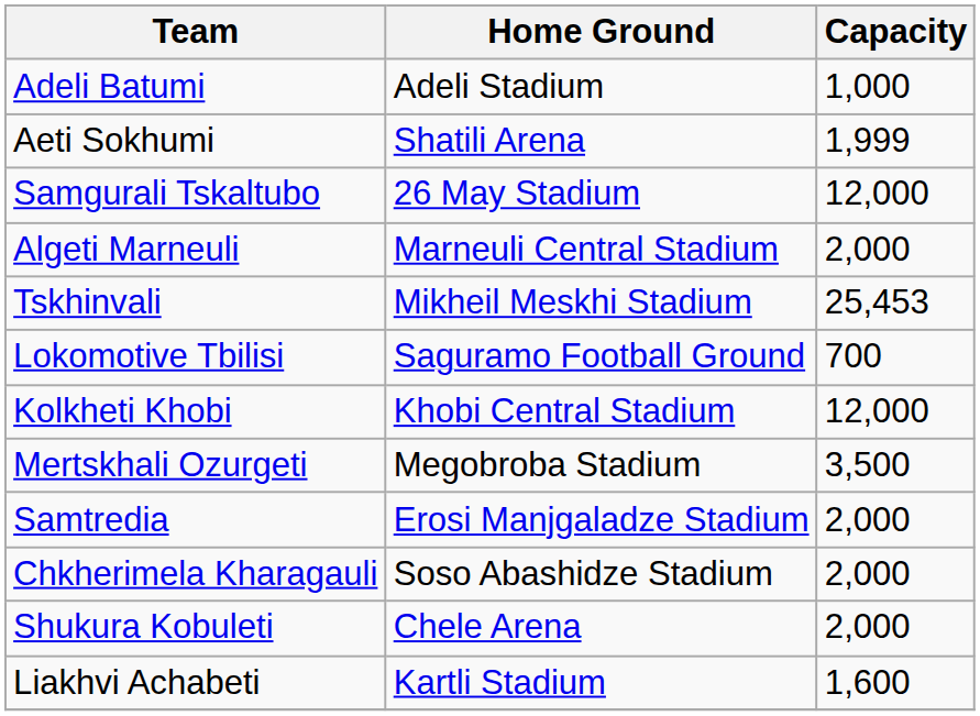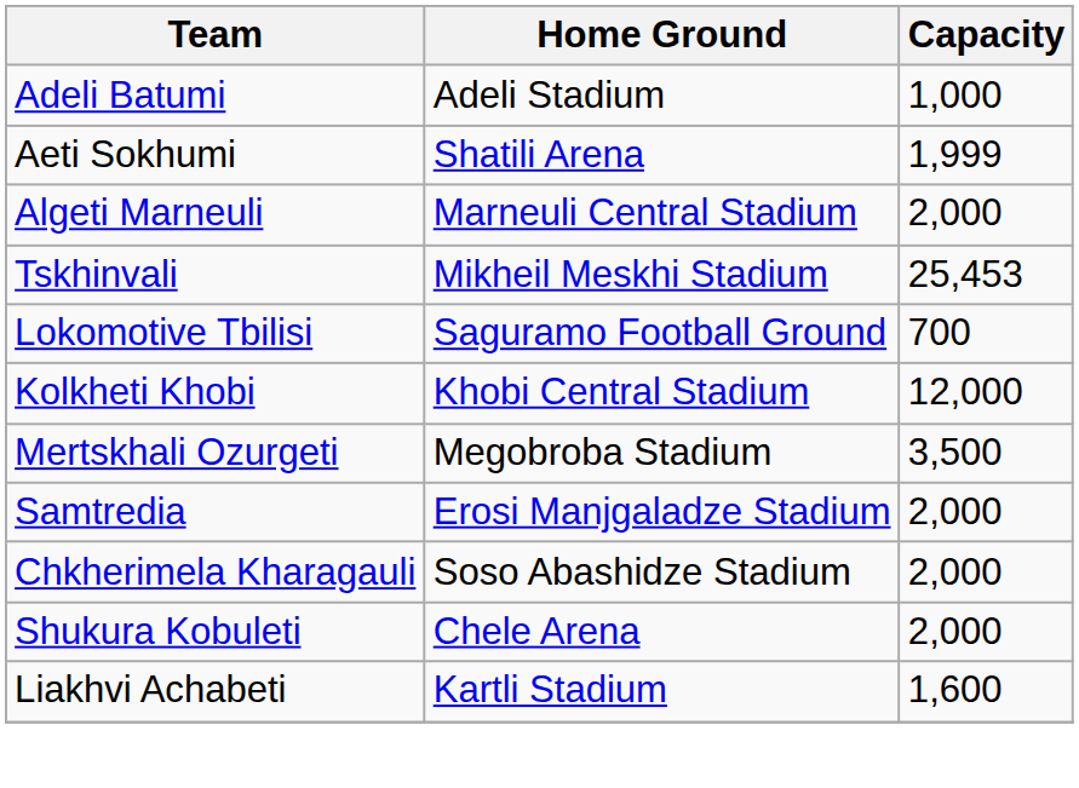- row: Samgurali Tskaltubo | 26 May Stadium | 12,000
